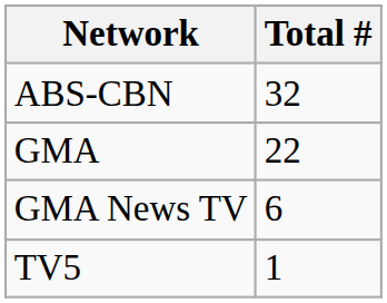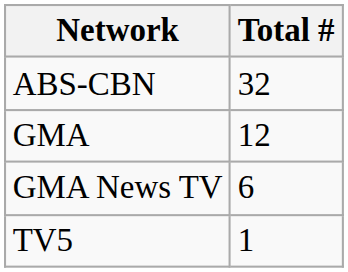GMA | Total #: 22 -> 12
